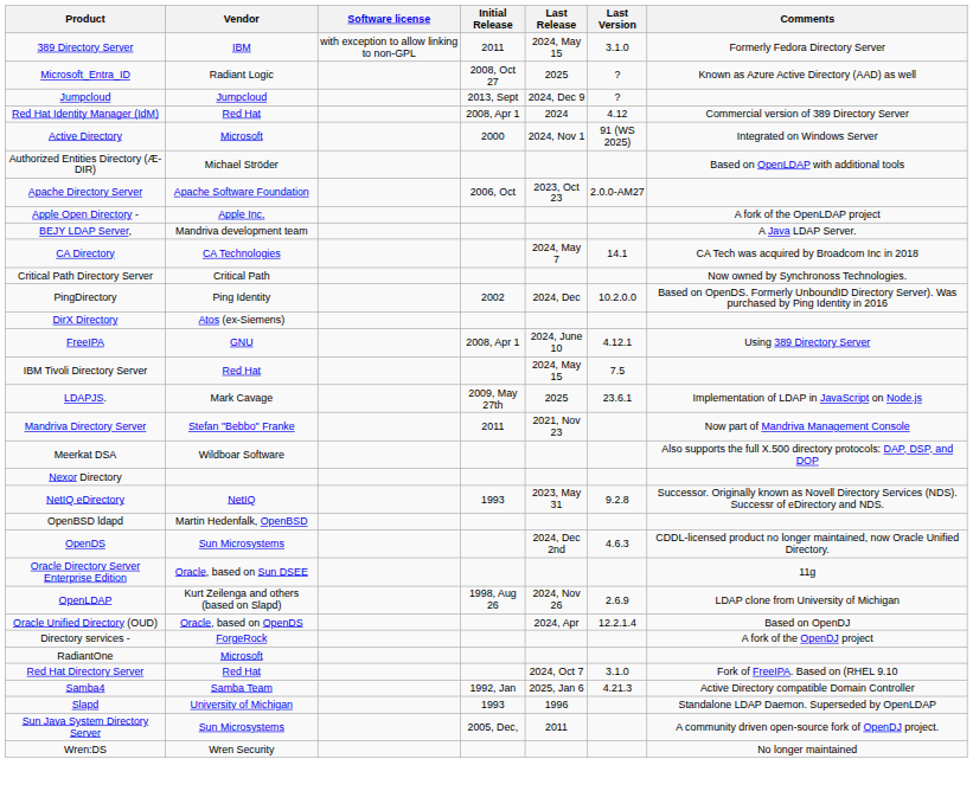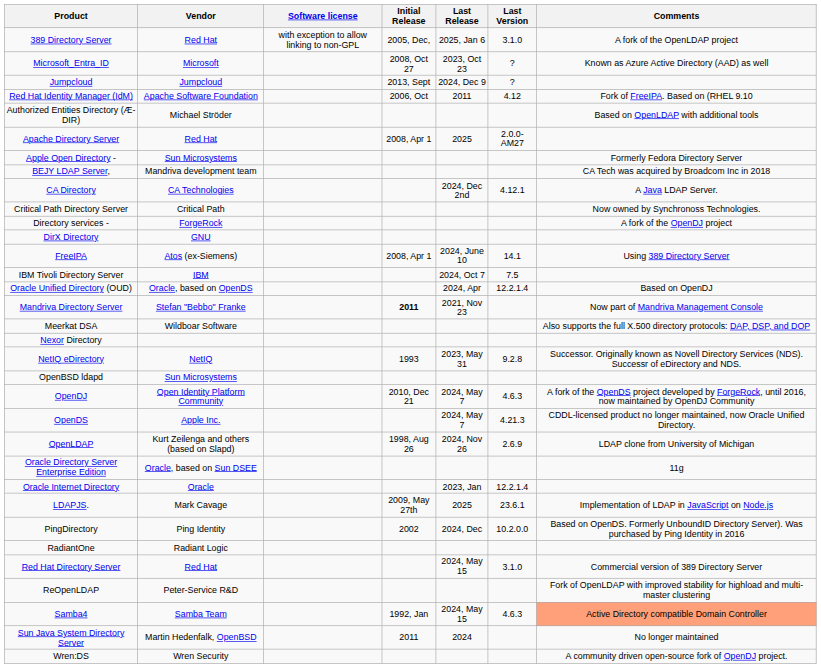389 Directory Server | Vendor: IBM -> Red Hat
389 Directory Server | Initial Release: 2011 -> 2005, Dec,
389 Directory Server | Last Release: 2024, May 15 -> 2025, Jan 6
389 Directory Server | Comments: Formerly Fedora Directory Server -> A fork of the OpenLDAP project
Microsoft_Entra_ID | Vendor: Radiant Logic -> Microsoft
Microsoft_Entra_ID | Last Release: 2025 -> 2023, Oct 23
Red Hat Identity Manager (IdM) | Vendor: Red Hat -> Apache Software Foundation
Red Hat Identity Manager (IdM) | Initial Release: 2008, Apr 1 -> 2006, Oct
Red Hat Identity Manager (IdM) | Last Release: 2024 -> 2011
Red Hat Identity Manager (IdM) | Comments: Commercial version of 389 Directory Server -> Fork of FreeIPA. Based on (RHEL 9.10
- row: Active Directory | Microsoft | 2000 | 2024, Nov 1 | 91 (WS 2025) | Integrated on Windows Server
Apache Directory Server | Vendor: Apache Software Foundation -> Red Hat
Apache Directory Server | Initial Release: 2006, Oct -> 2008, Apr 1
Apache Directory Server | Last Release: 2023, Oct 23 -> 2025
Apple Open Directory - | Vendor: Apple Inc. -> Sun Microsystems
Apple Open Directory - | Comments: A fork of the OpenLDAP project -> Formerly Fedora Directory Server
BEJY LDAP Server, | Comments: A Java LDAP Server. -> CA Tech was acquired by Broadcom Inc in 2018
CA Directory | Last Release: 2024, May 7 -> 2024, Dec 2nd
CA Directory | Last Version: 14.1 -> 4.12.1
CA Directory | Comments: CA Tech was acquired by Broadcom Inc in 2018 -> A Java LDAP Server.
rows swapped: Directory services - <-> PingDirectory
DirX Directory | Vendor: Atos (ex-Siemens) -> GNU
FreeIPA | Vendor: GNU -> Atos (ex-Siemens)
FreeIPA | Last Version: 4.12.1 -> 14.1
IBM Tivoli Directory Server | Vendor: Red Hat -> IBM
IBM Tivoli Directory Server | Last Release: 2024, May 15 -> 2024, Oct 7
rows swapped: LDAPJS. <-> Oracle Unified Directory (OUD)
Mandriva Directory Server | Initial Release: normal -> bold
OpenBSD ldapd | Vendor: Martin Hedenfalk, OpenBSD -> Sun Microsystems
+ row: OpenDJ | Open Identity Platform Community | 2010, Dec 21 | 2024, May 7 | 4.6.3 | A fork of the OpenDS project developed by ForgeRock, until 2016, now maintained by OpenDJ Community
OpenDS | Vendor: Sun Microsystems -> Apple Inc.
OpenDS | Last Release: 2024, Dec 2nd -> 2024, May 7
OpenDS | Last Version: 4.6.3 -> 4.21.3
rows swapped: OpenLDAP <-> Oracle Directory Server Enterprise Edition
+ row: Oracle Internet Directory | Oracle | 2023, Jan | 12.2.1.4
RadiantOne | Vendor: Microsoft -> Radiant Logic
Red Hat Directory Server | Last Release: 2024, Oct 7 -> 2024, May 15
Red Hat Directory Server | Comments: Fork of FreeIPA. Based on (RHEL 9.10 -> Commercial version of 389 Directory Server
+ row: ReOpenLDAP | Peter-Service R&D | Fork of OpenLDAP with improved stability for highload and multi-master clustering
Samba4 | Last Release: 2025, Jan 6 -> 2024, May 15
Samba4 | Last Version: 4.21.3 -> 4.6.3
Samba4 | Comments: no background -> lightsalmon background
- row: Slapd | University of Michigan | 1993 | 1996 | Standalone LDAP Daemon. Superseded by OpenLDAP
Sun Java System Directory Server | Vendor: Sun Microsystems -> Martin Hedenfalk, OpenBSD
Sun Java System Directory Server | Initial Release: 2005, Dec, -> 2011
Sun Java System Directory Server | Last Release: 2011 -> 2024
Sun Java System Directory Server | Comments: A community driven open-source fork of OpenDJ project. -> No longer maintained
Wren:DS | Comments: No longer maintained -> A community driven open-source fork of OpenDJ project.
